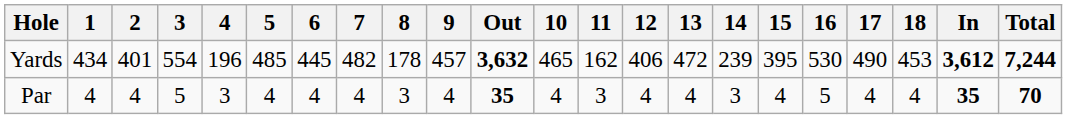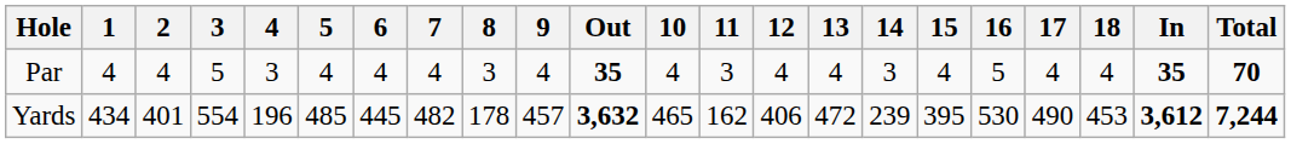rows swapped: Yards <-> Par
